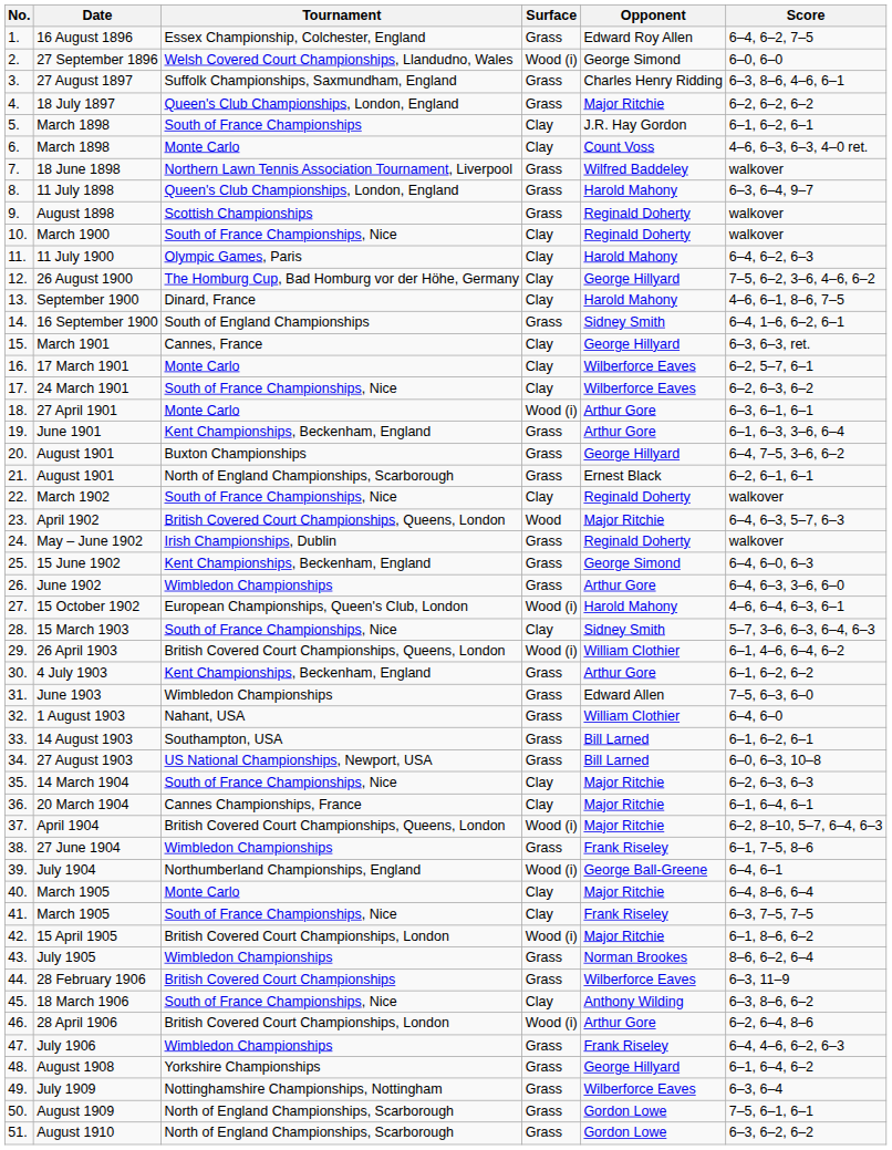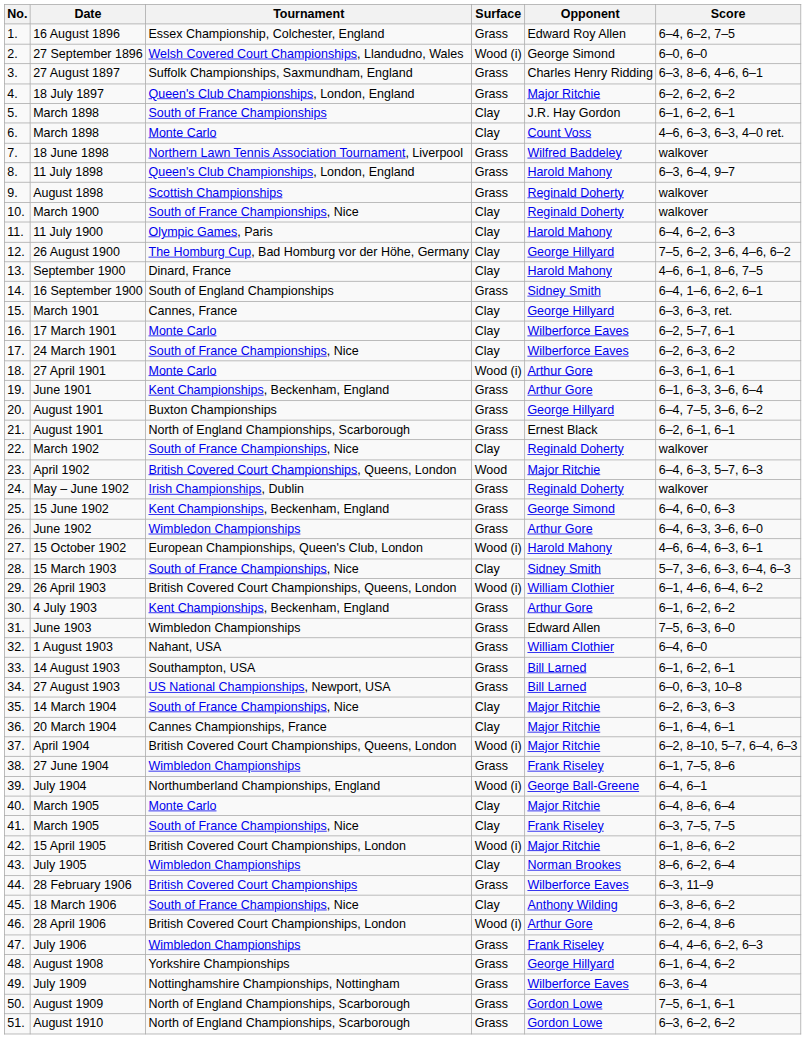July 1905 | Surface: Grass -> Clay
